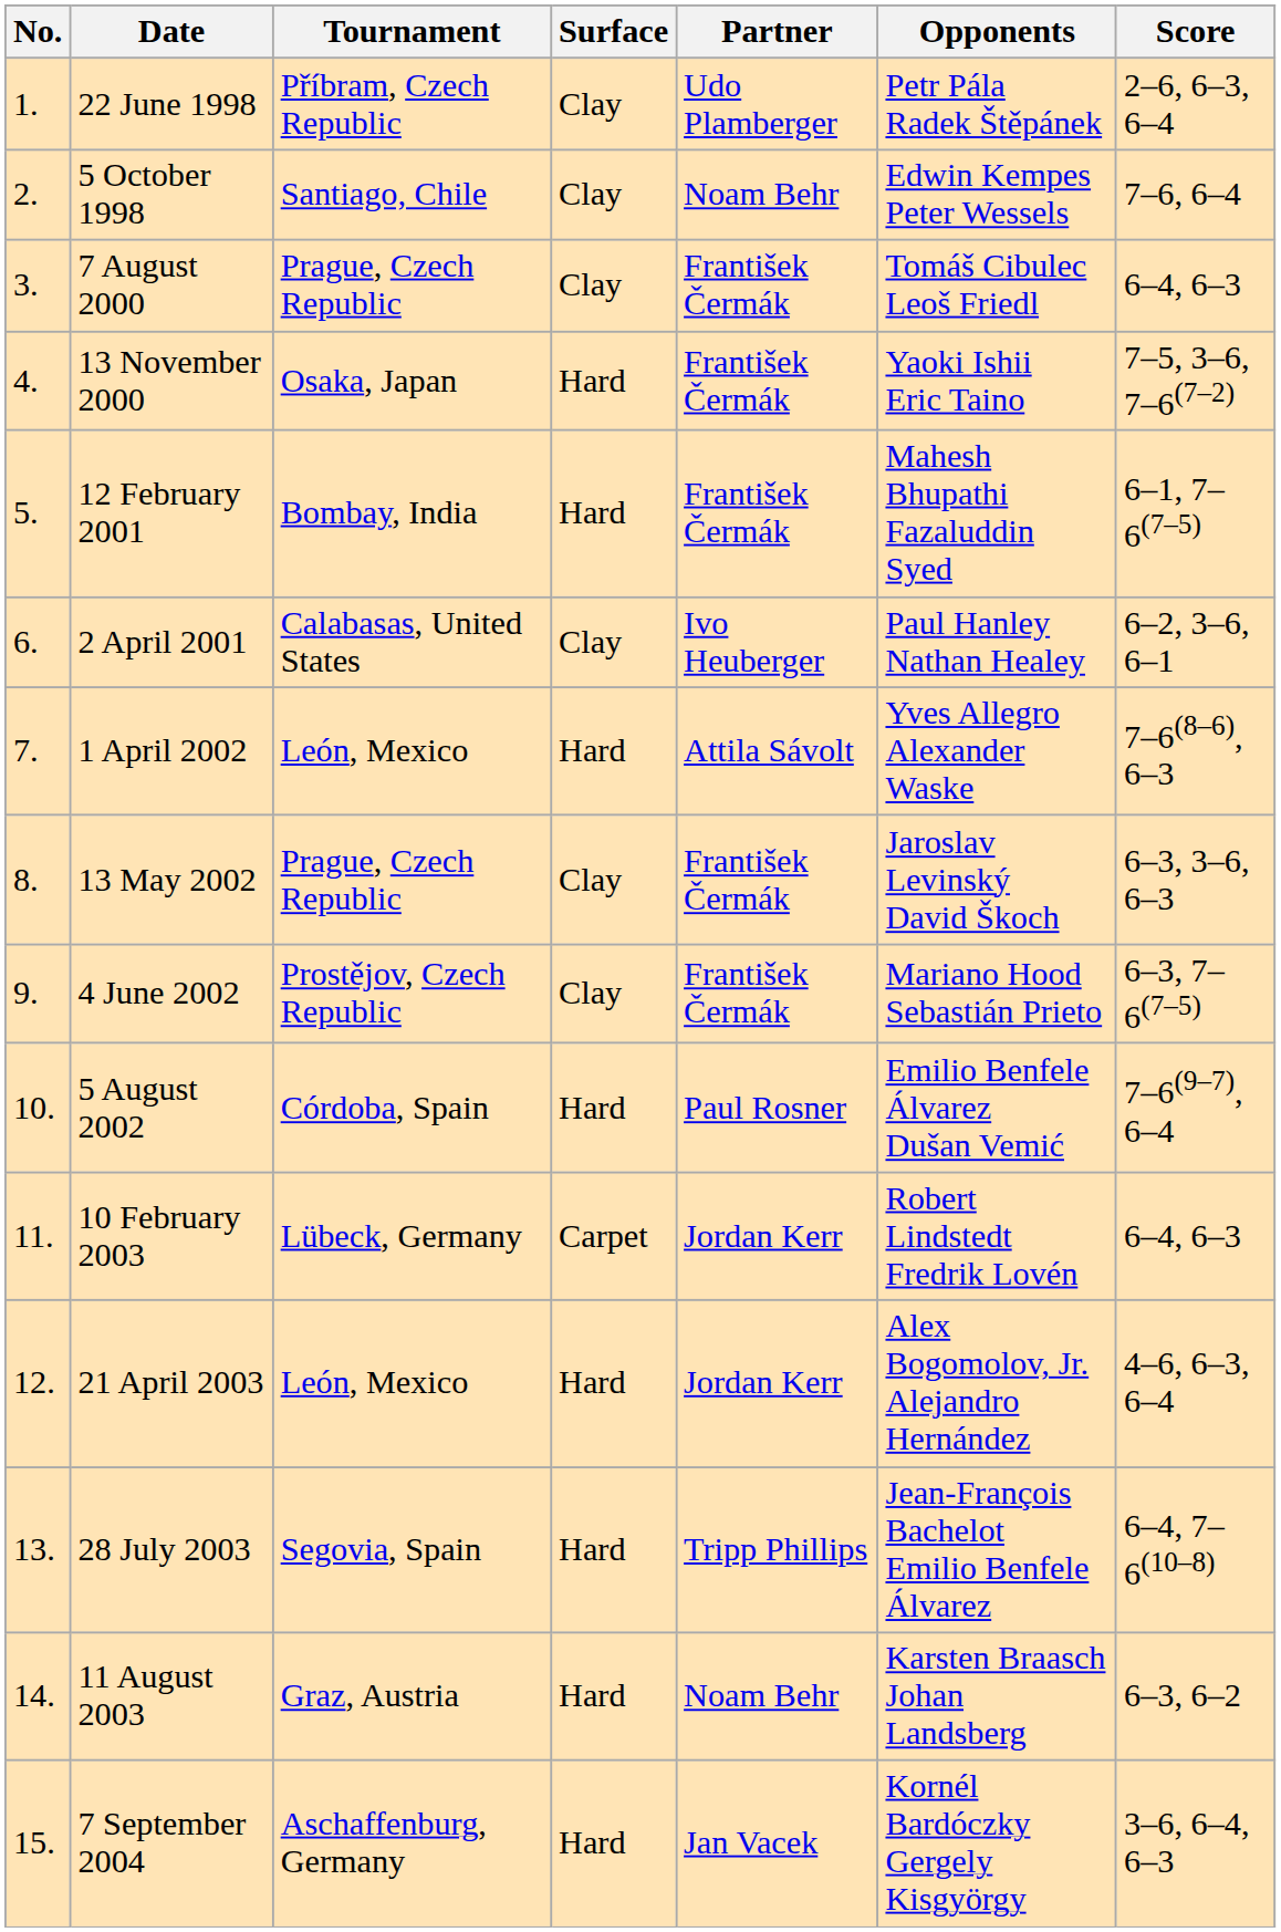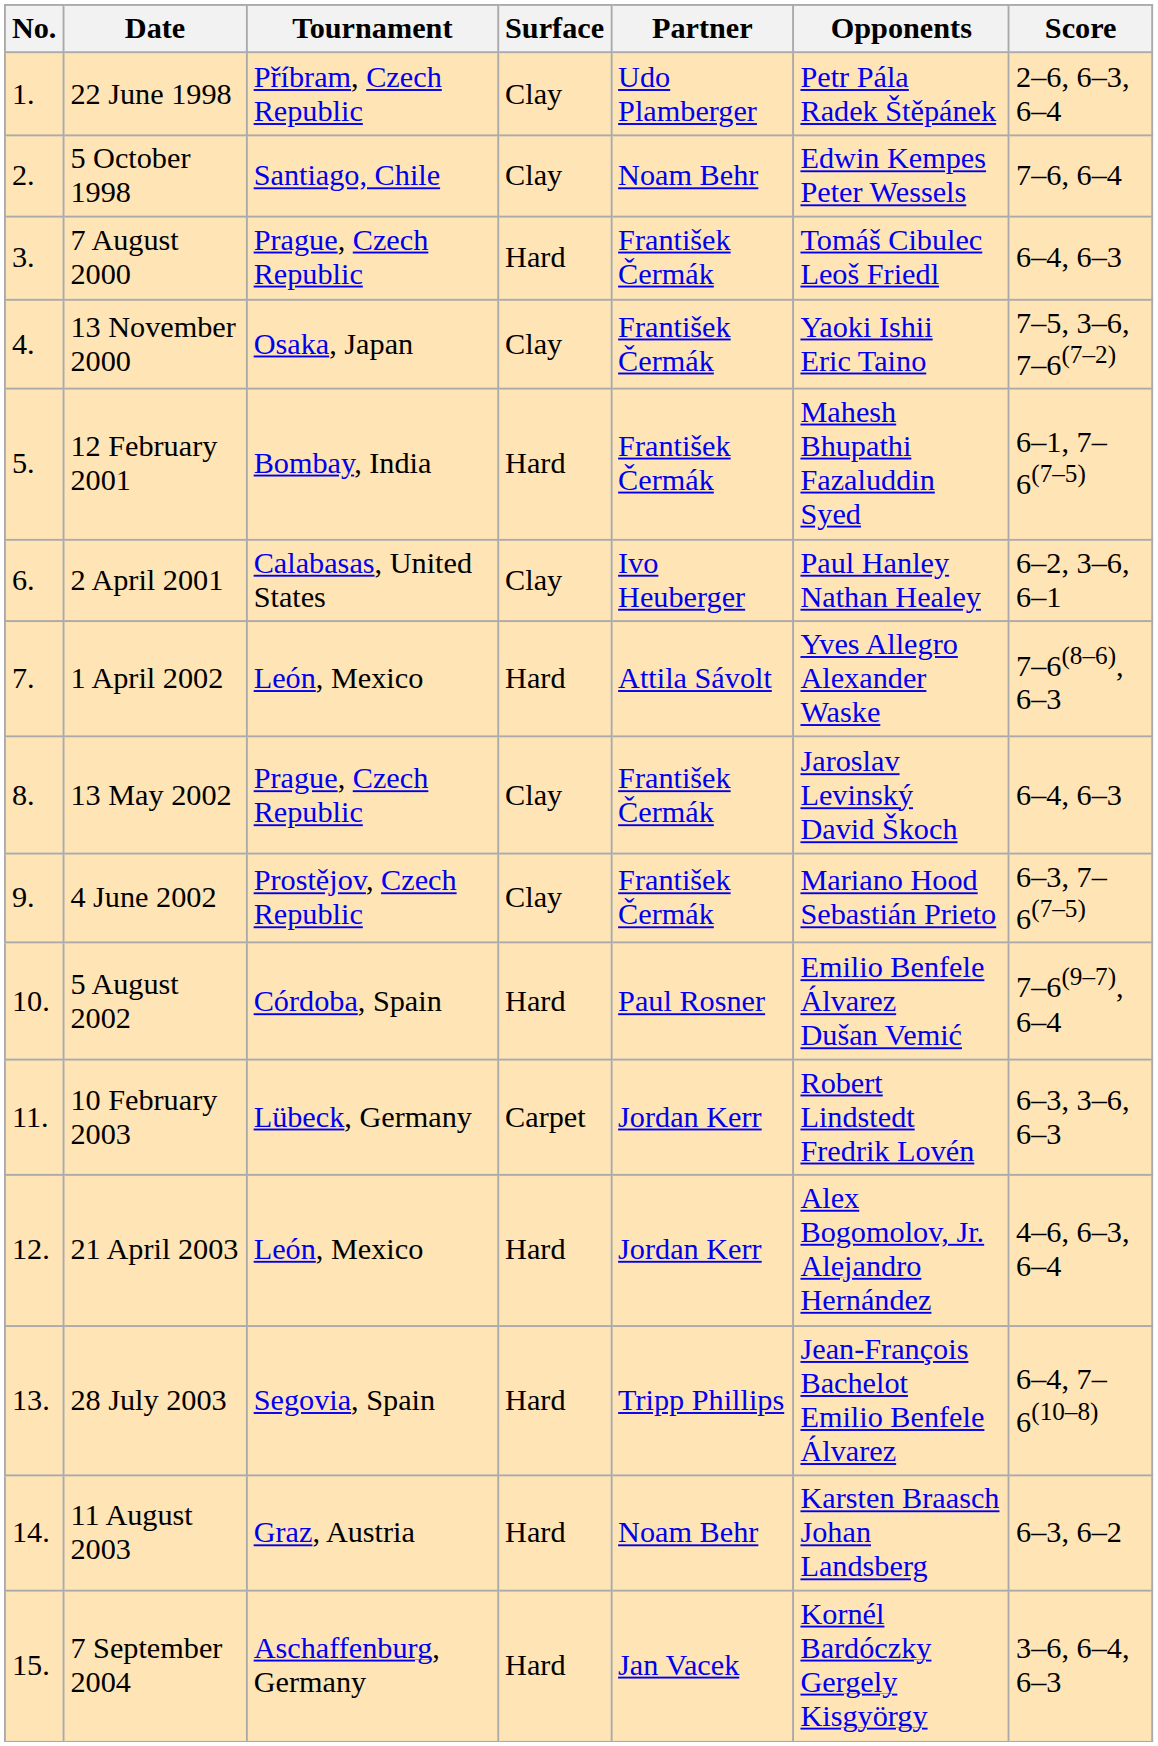7 August 2000 | Surface: Clay -> Hard
13 November 2000 | Surface: Hard -> Clay
13 May 2002 | Score: 6–3, 3–6, 6–3 -> 6–4, 6–3
10 February 2003 | Score: 6–4, 6–3 -> 6–3, 3–6, 6–3
